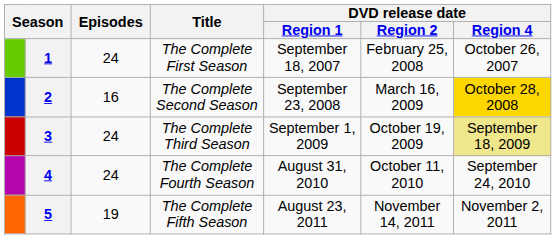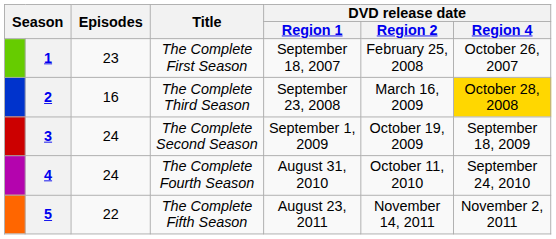1 | Episodes: 24 -> 23
2 | Title: The Complete Second Season -> The Complete Third Season
3 | Title: The Complete Third Season -> The Complete Second Season
3 | DVD release date / Region 4: khaki background -> no background
5 | Episodes: 19 -> 22
